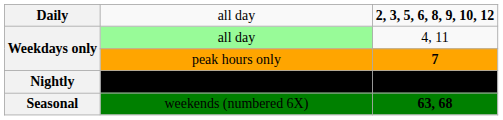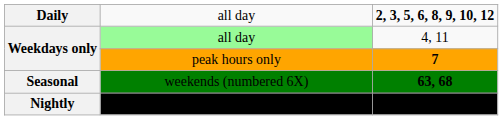rows swapped: weekends (numbered 6X) <-> seasonal on weekends or during local festivities
